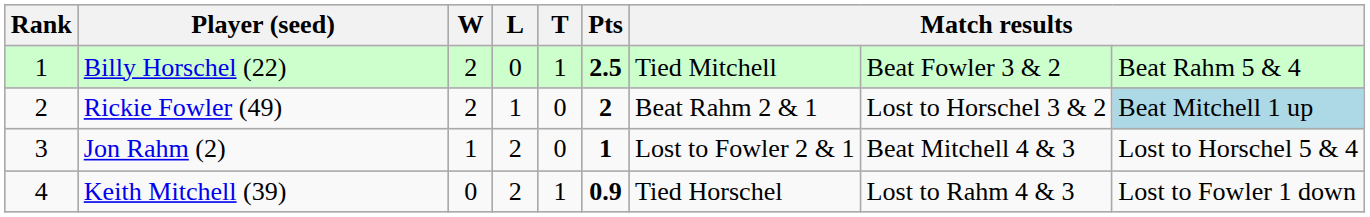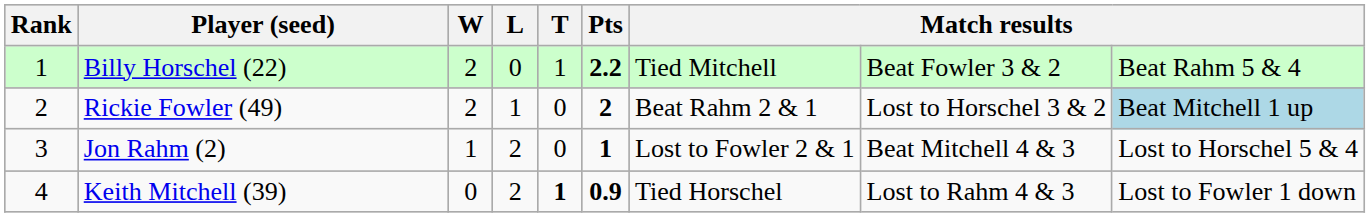Billy Horschel (22) | Pts: 2.5 -> 2.2
Keith Mitchell (39) | T: normal -> bold
